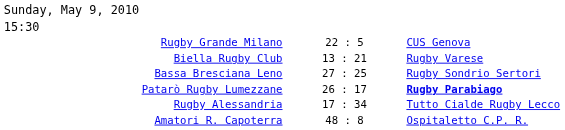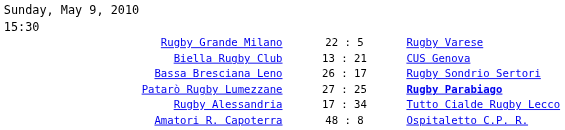Rugby Grande Milano | column 3: CUS Genova -> Rugby Varese
Biella Rugby Club | column 3: Rugby Varese -> CUS Genova
Bassa Bresciana Leno | column 2: 27 : 25 -> 26 : 17
Patarò Rugby Lumezzane | column 2: 26 : 17 -> 27 : 25
